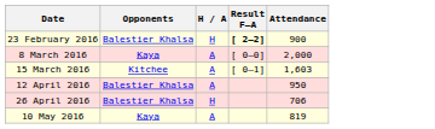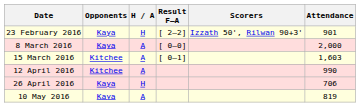+ column: Scorers | Izzath 50', Rilwan 90+3'
23 February 2016 | Opponents: Balestier Khalsa -> Kaya
23 February 2016 | Result F–A: bold -> normal
23 February 2016 | Attendance: 900 -> 901
12 April 2016 | Opponents: Balestier Khalsa -> Kitchee
12 April 2016 | Attendance: 950 -> 990
26 April 2016 | Opponents: Balestier Khalsa -> Kaya
